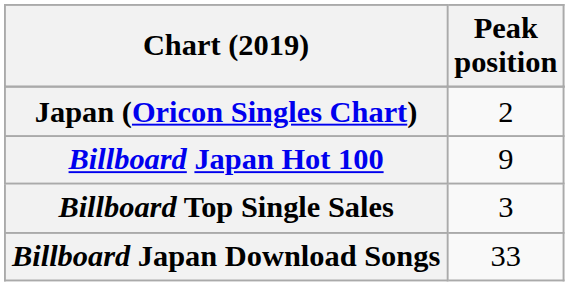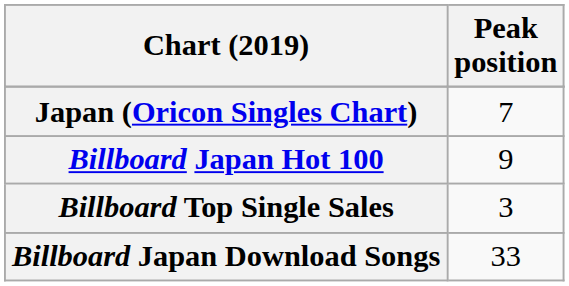Japan (Oricon Singles Chart) | Peak position: 2 -> 7
